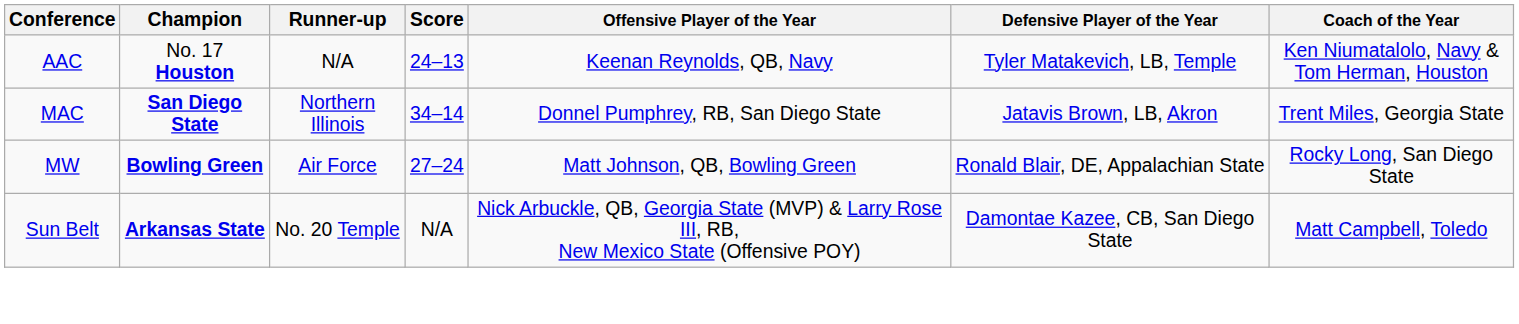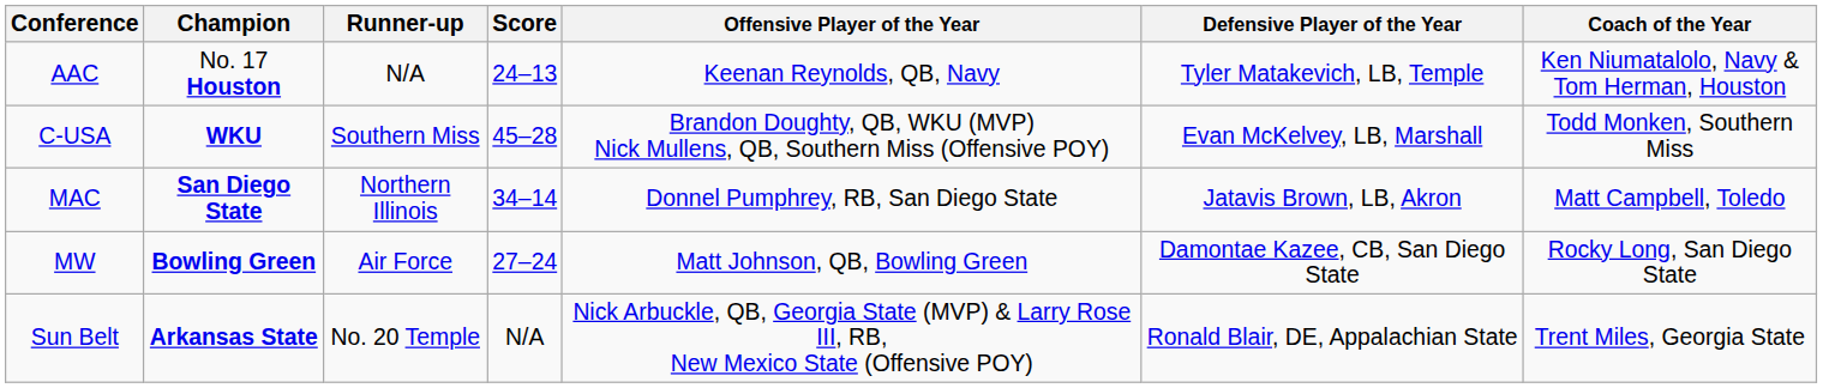+ row: C-USA | WKU | Southern Miss | 45–28 | Brandon Doughty, QB, WKU (MVP) Nick Mullens, QB, Southern Miss (Offensive POY) | Evan McKelvey, LB, Marshall | Todd Monken, Southern Miss
MAC | Coach of the Year: Trent Miles, Georgia State -> Matt Campbell, Toledo
MW | Defensive Player of the Year: Ronald Blair, DE, Appalachian State -> Damontae Kazee, CB, San Diego State
Sun Belt | Defensive Player of the Year: Damontae Kazee, CB, San Diego State -> Ronald Blair, DE, Appalachian State
Sun Belt | Coach of the Year: Matt Campbell, Toledo -> Trent Miles, Georgia State
